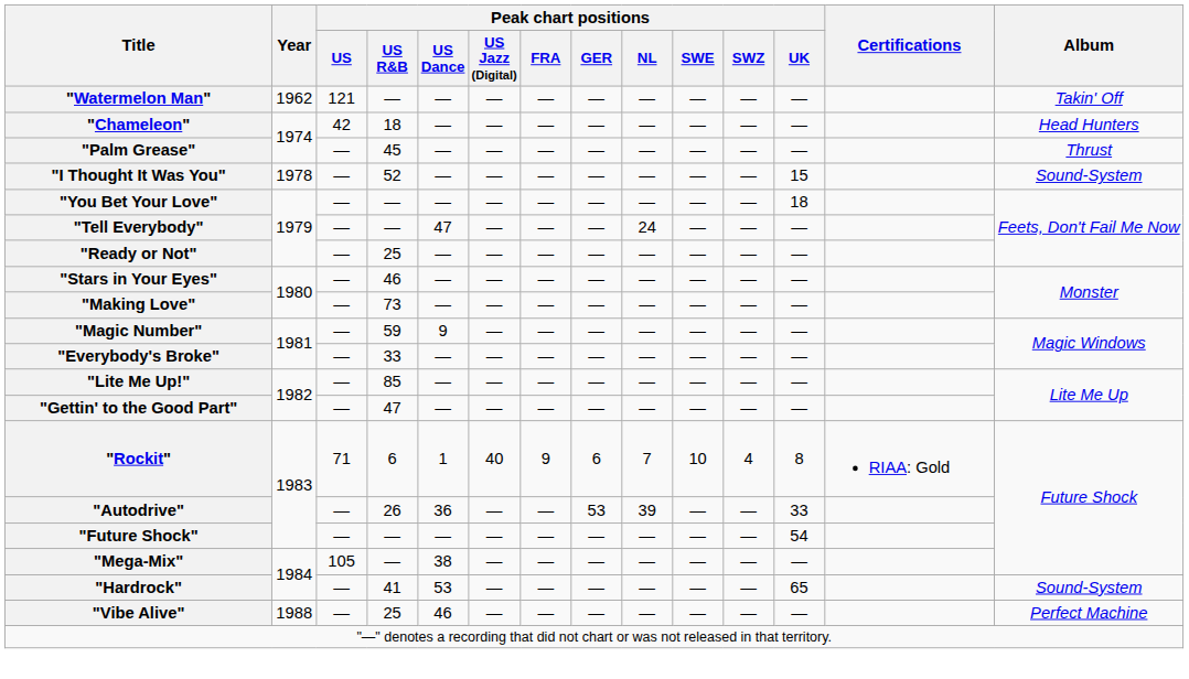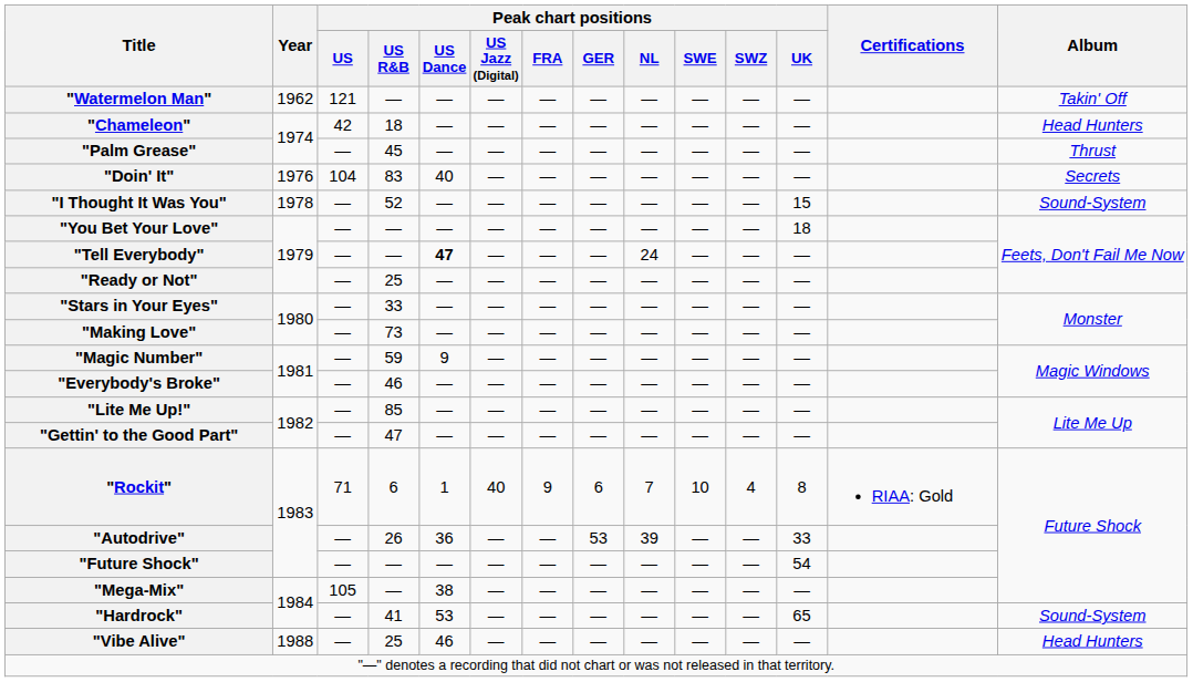+ row: "Doin' It" | 1976 | 104 | 83 | 40 | — | — | — | — | — | — | — | Secrets
"Tell Everybody" | Peak chart positions / US Dance: normal -> bold
"Stars in Your Eyes" | Peak chart positions / US R&B: 46 -> 33
"Everybody's Broke" | Peak chart positions / US R&B: 33 -> 46
"Vibe Alive" | Album: Perfect Machine -> Head Hunters
